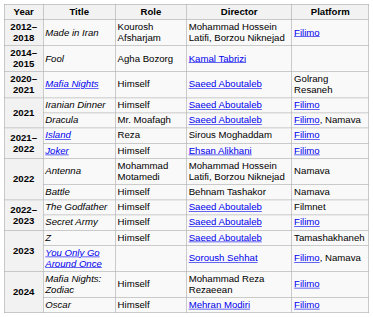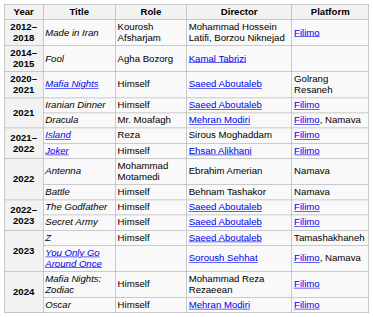Dracula | Director: Saeed Aboutaleb -> Mehran Modiri
Antenna | Director: Mohammad Hossein Latifi, Borzou Niknejad -> Ebrahim Amerian
The Godfather | Platform: Filmnet -> Filimo
